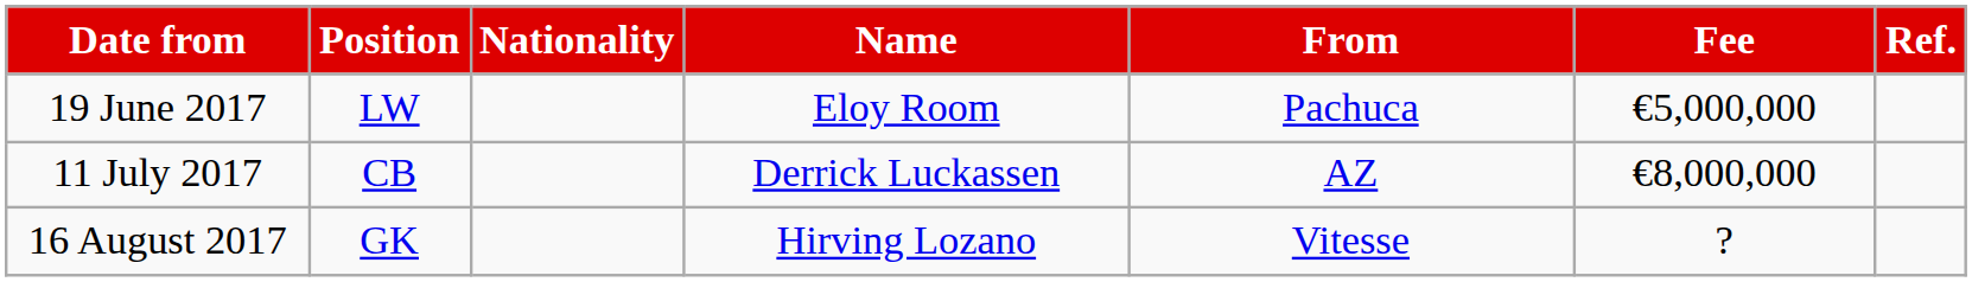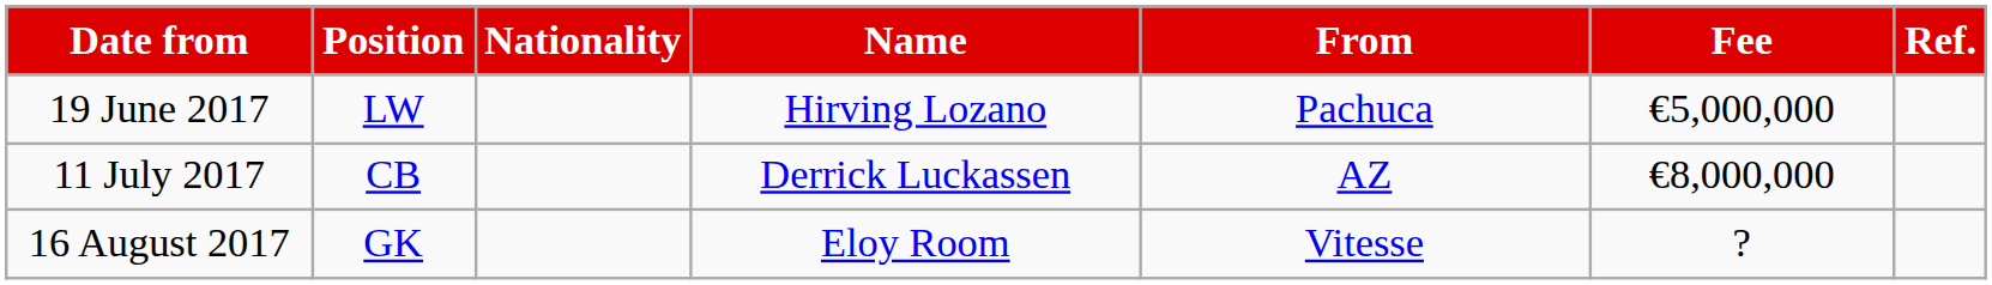19 June 2017 | Name: Eloy Room -> Hirving Lozano
16 August 2017 | Name: Hirving Lozano -> Eloy Room
